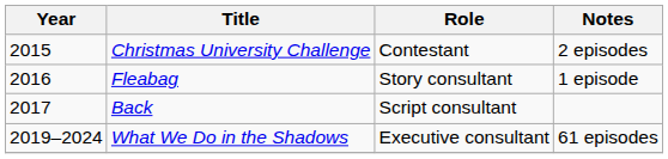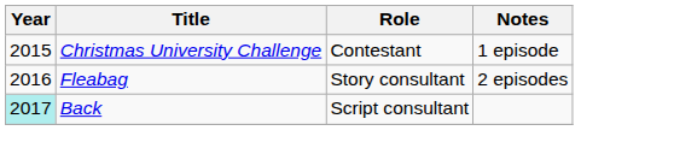Christmas University Challenge | Notes: 2 episodes -> 1 episode
Fleabag | Notes: 1 episode -> 2 episodes
Back | Year: no background -> paleturquoise background
- row: 2019–2024 | What We Do in the Shadows | Executive consultant | 61 episodes
